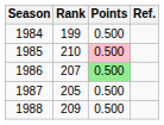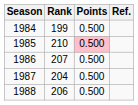1986 | Points: lightgreen background -> no background
1987 | Rank: 205 -> 204
1988 | Rank: 209 -> 206
